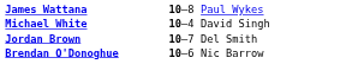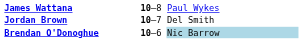- row: Michael White | 10–4 | David Singh
Brendan O'Donoghue | column 3: no background -> lightblue background
